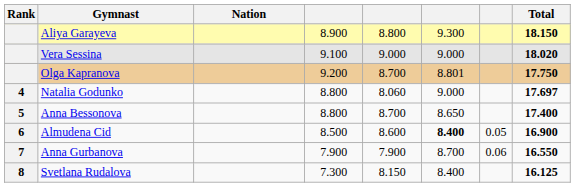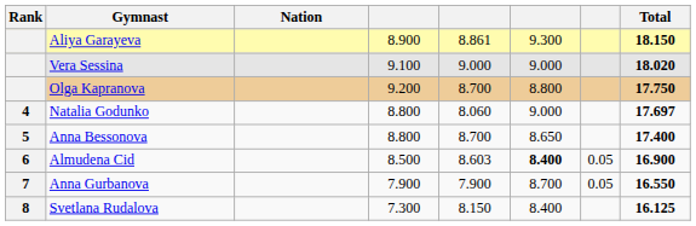Aliya Garayeva | column 5: 8.800 -> 8.861
Olga Kapranova | column 6: 8.801 -> 8.800
Almudena Cid | column 5: 8.600 -> 8.603
Anna Gurbanova | column 7: 0.06 -> 0.05
